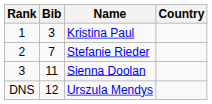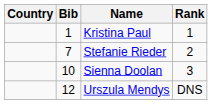columns swapped: Rank <-> Country
Kristina Paul | Bib: 3 -> 1
Sienna Doolan | Bib: 11 -> 10
